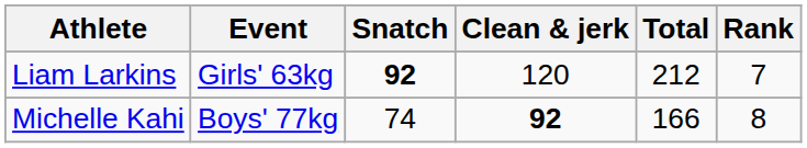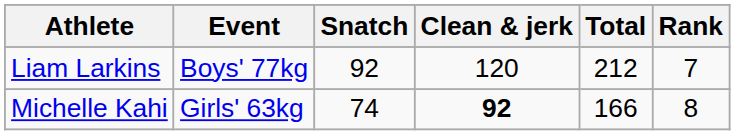Liam Larkins | Event: Girls' 63kg -> Boys' 77kg
Liam Larkins | Snatch: bold -> normal
Michelle Kahi | Event: Boys' 77kg -> Girls' 63kg
